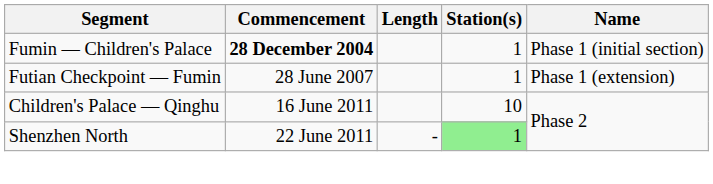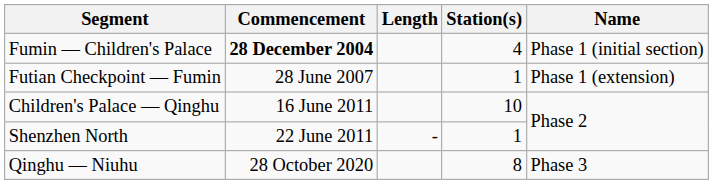Fumin — Children's Palace | Station(s): 1 -> 4
Shenzhen North | Station(s): lightgreen background -> no background
+ row: Qinghu — Niuhu | 28 October 2020 | 8 | Phase 3
